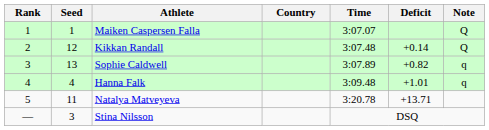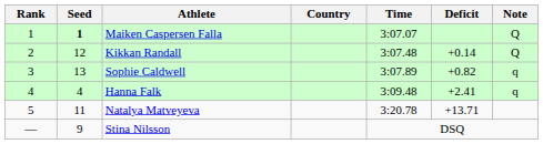Maiken Caspersen Falla | Seed: normal -> bold
Hanna Falk | Deficit: +1.01 -> +2.41
Stina Nilsson | Seed: 3 -> 9
